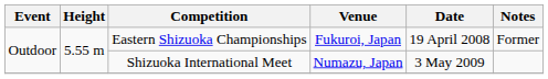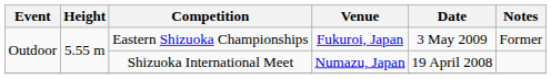Eastern Shizuoka Championships | Date: 19 April 2008 -> 3 May 2009
Shizuoka International Meet | Date: 3 May 2009 -> 19 April 2008
